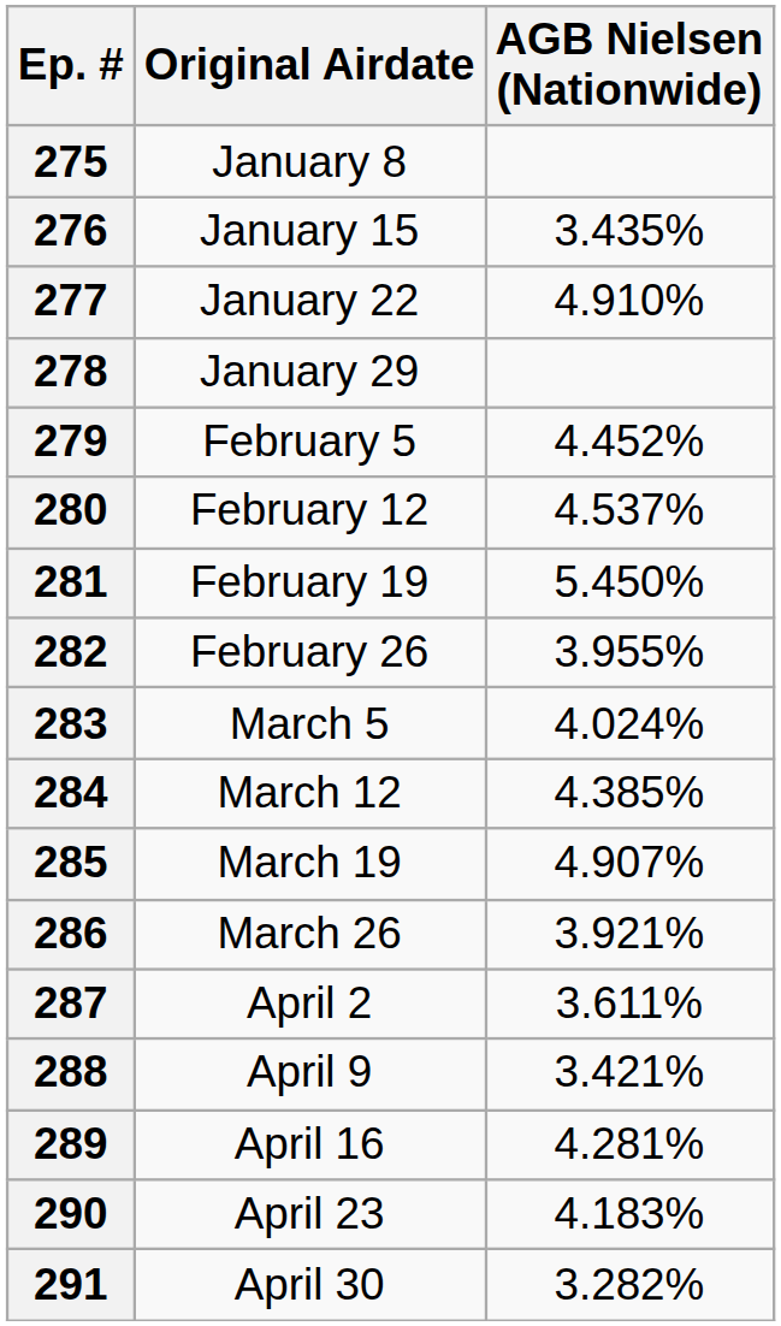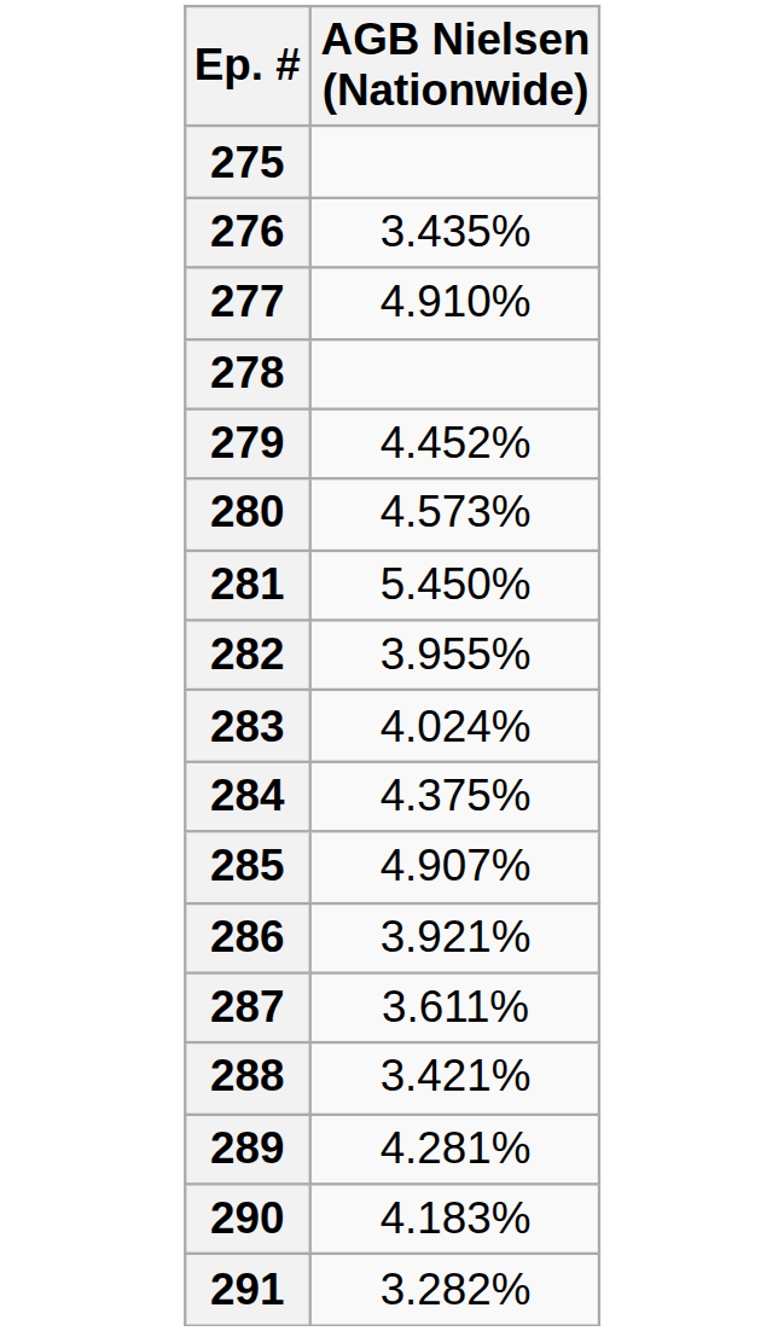- column: Original Airdate | January 8 | January 15 | January 22 | January 29 | February 5 | February 12 | February 19 | February 26 | March 5 | March 12 | March 19 | March 26 | April 2 | April 9 | April 16 | April 23 | April 30
280 | AGB Nielsen (Nationwide): 4.537% -> 4.573%
284 | AGB Nielsen (Nationwide): 4.385% -> 4.375%
